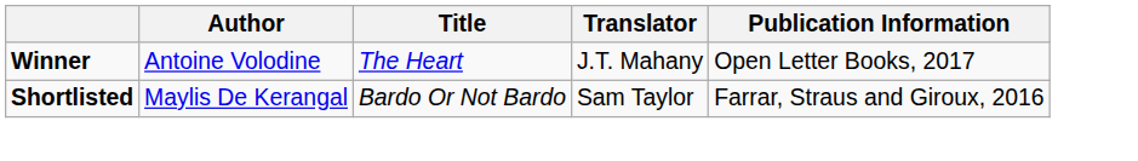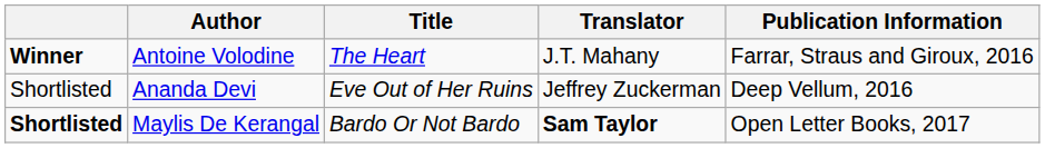Antoine Volodine | Publication Information: Open Letter Books, 2017 -> Farrar, Straus and Giroux, 2016
+ row: Shortlisted | Ananda Devi | Eve Out of Her Ruins | Jeffrey Zuckerman | Deep Vellum, 2016
Maylis De Kerangal | Translator: normal -> bold
Maylis De Kerangal | Publication Information: Farrar, Straus and Giroux, 2016 -> Open Letter Books, 2017
